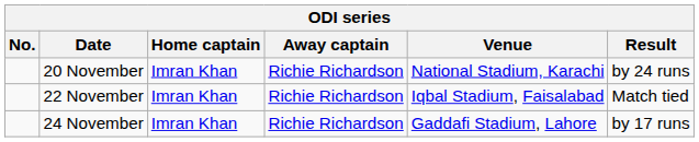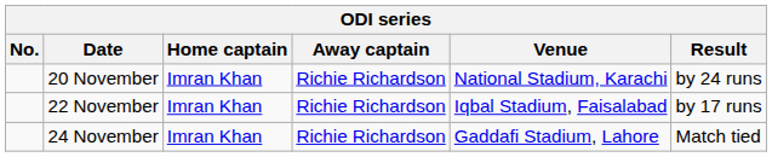22 November | Result: Match tied -> by 17 runs
24 November | Result: by 17 runs -> Match tied
